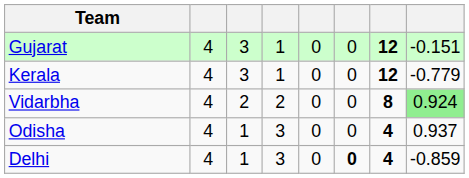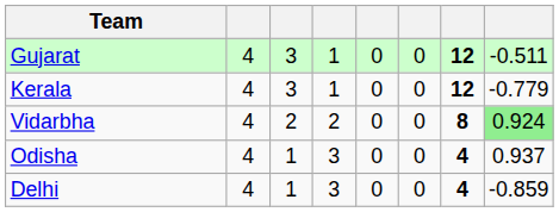Gujarat | column 8: -0.151 -> -0.511
Delhi | column 6: bold -> normal
